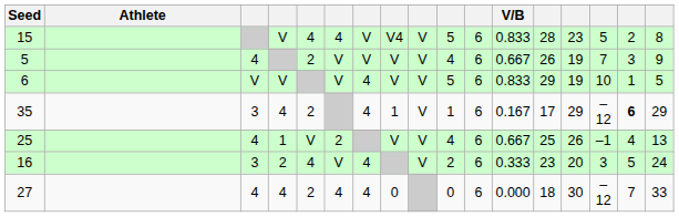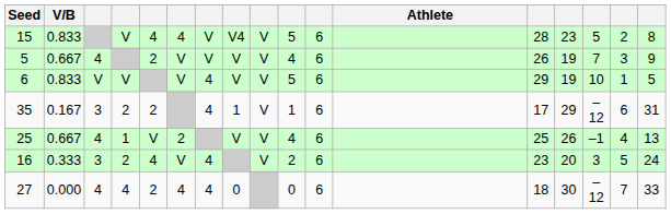columns swapped: Athlete <-> V/B
35 | column 4: 4 -> 2
35 | column 16: bold -> normal
35 | column 17: 29 -> 31
